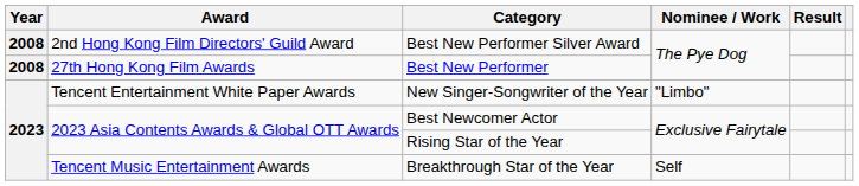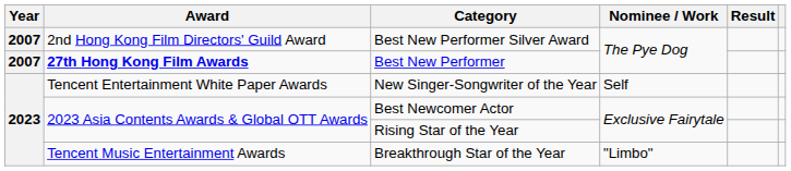Best New Performer Silver Award | Year: 2008 -> 2007
Best New Performer | Year: 2008 -> 2007
Best New Performer | Award: normal -> bold
New Singer-Songwriter of the Year | Nominee / Work: "Limbo" -> Self
Breakthrough Star of the Year | Nominee / Work: Self -> "Limbo"
